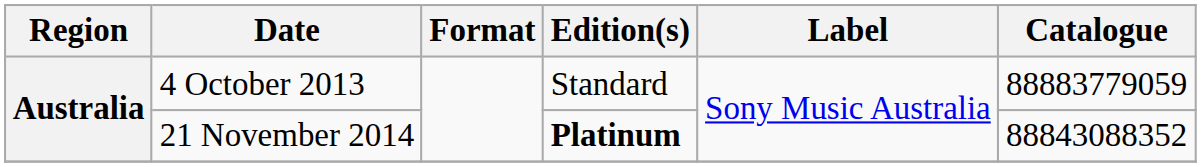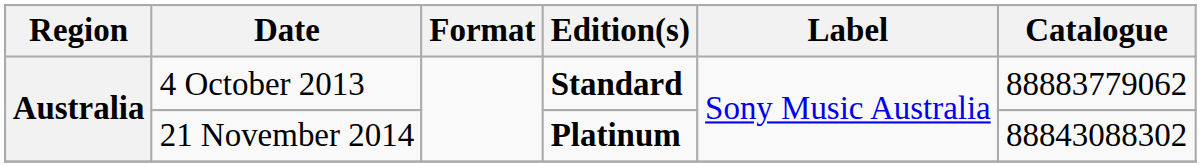4 October 2013 | Edition(s): normal -> bold
4 October 2013 | Catalogue: 88883779059 -> 88883779062
21 November 2014 | Catalogue: 88843088352 -> 88843088302
